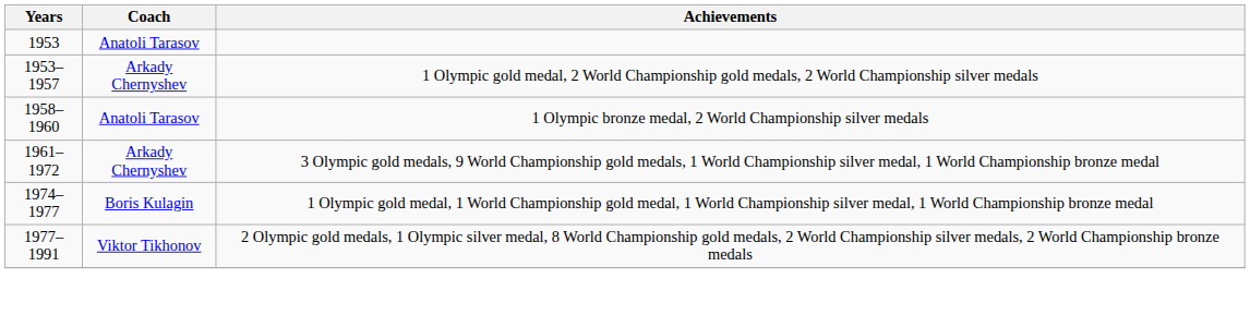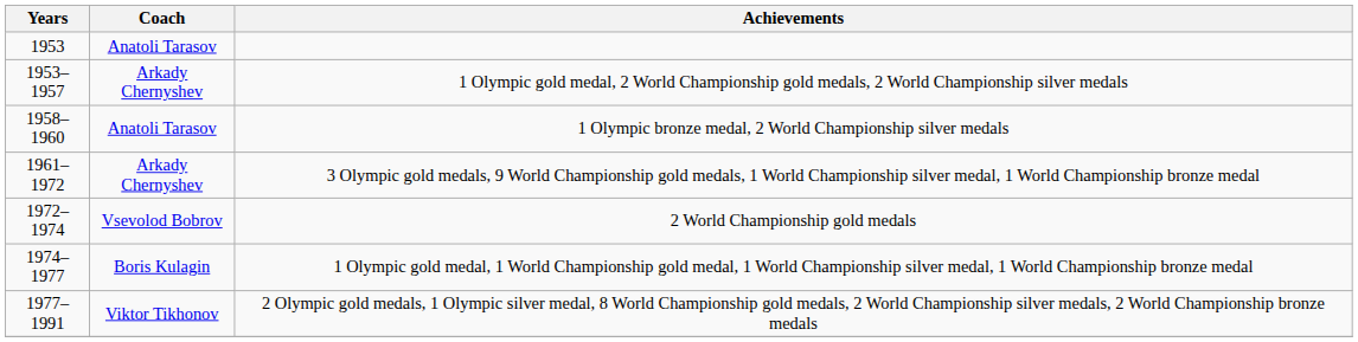+ row: 1972–1974 | Vsevolod Bobrov | 2 World Championship gold medals
